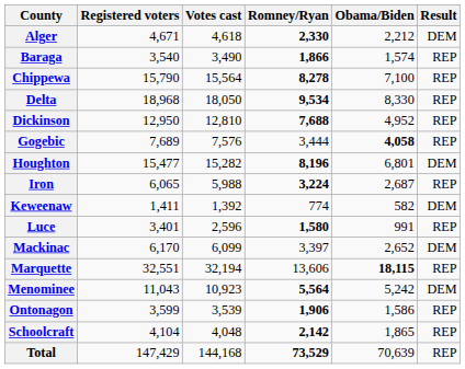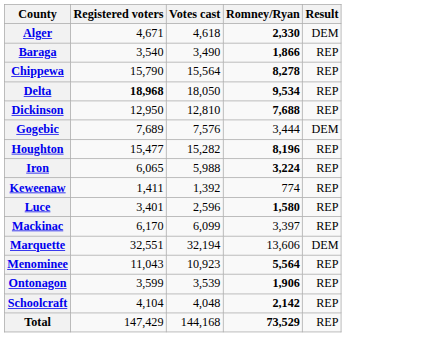- column: Obama/Biden | 2,212 | 1,574 | 7,100 | 8,330 | 4,952 | 4,058 | 6,801 | 2,687 | 582 | 991 | 2,652 | 18,115 | 5,242 | 1,586 | 1,865 | 70,639
Delta | Registered voters: normal -> bold
Gogebic | Result: REP -> DEM
Houghton | Result: DEM -> REP
Keweenaw | Result: DEM -> REP
Mackinac | Result: DEM -> REP
Marquette | Result: REP -> DEM
Menominee | Result: DEM -> REP
